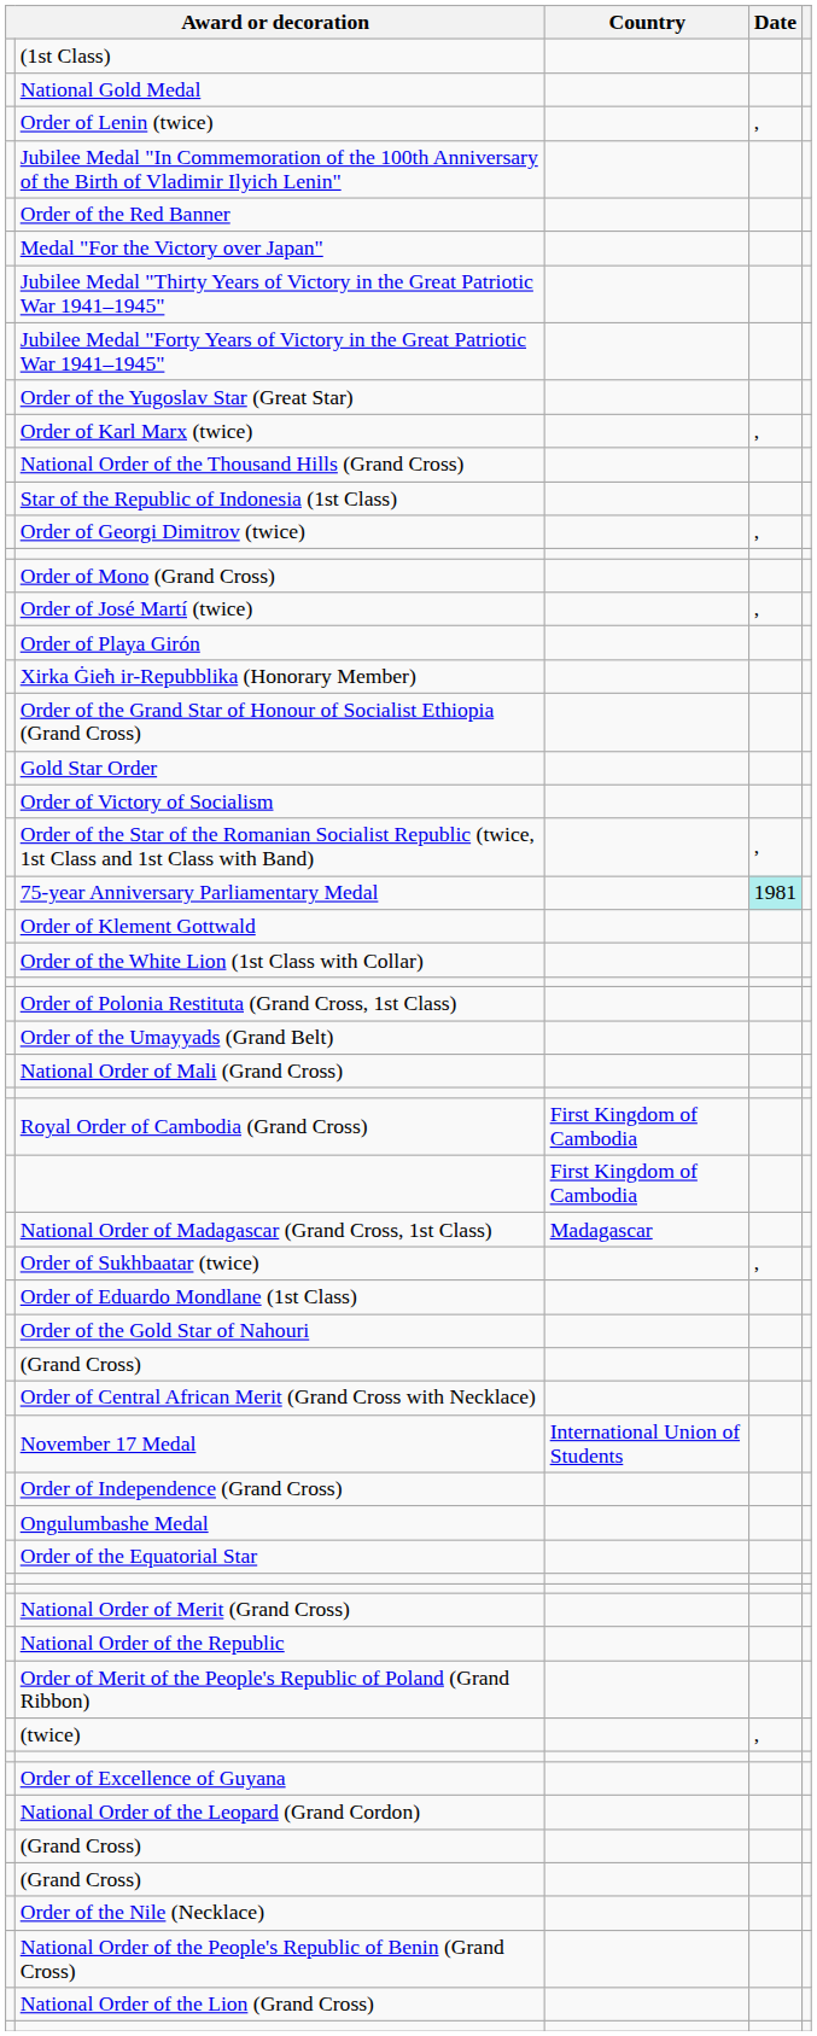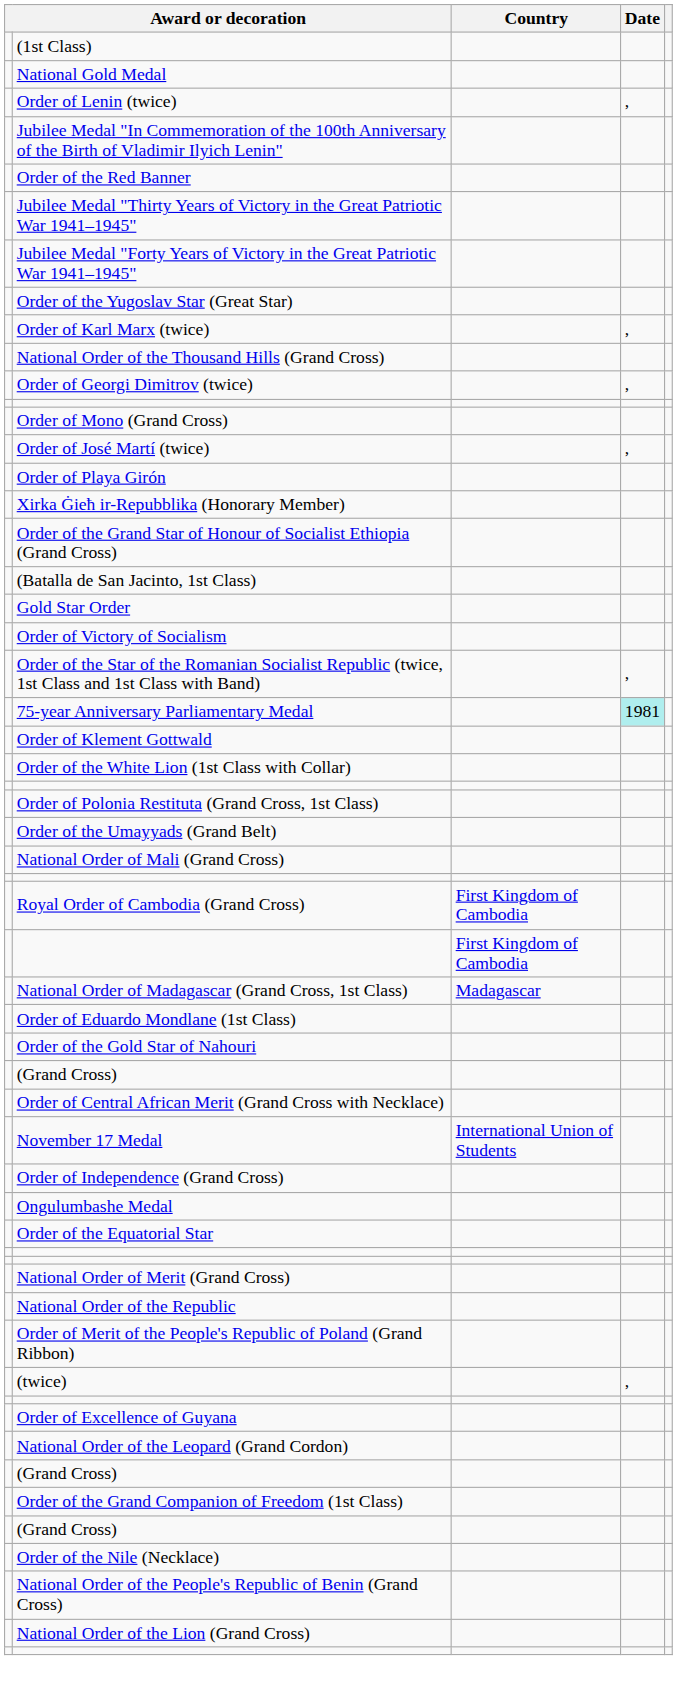- row: Medal "For the Victory over Japan"
- row: Star of the Republic of Indonesia (1st Class)
+ row: (Batalla de San Jacinto, 1st Class)
- row: Order of Sukhbaatar (twice) | ,
+ row: Order of the Grand Companion of Freedom (1st Class)
